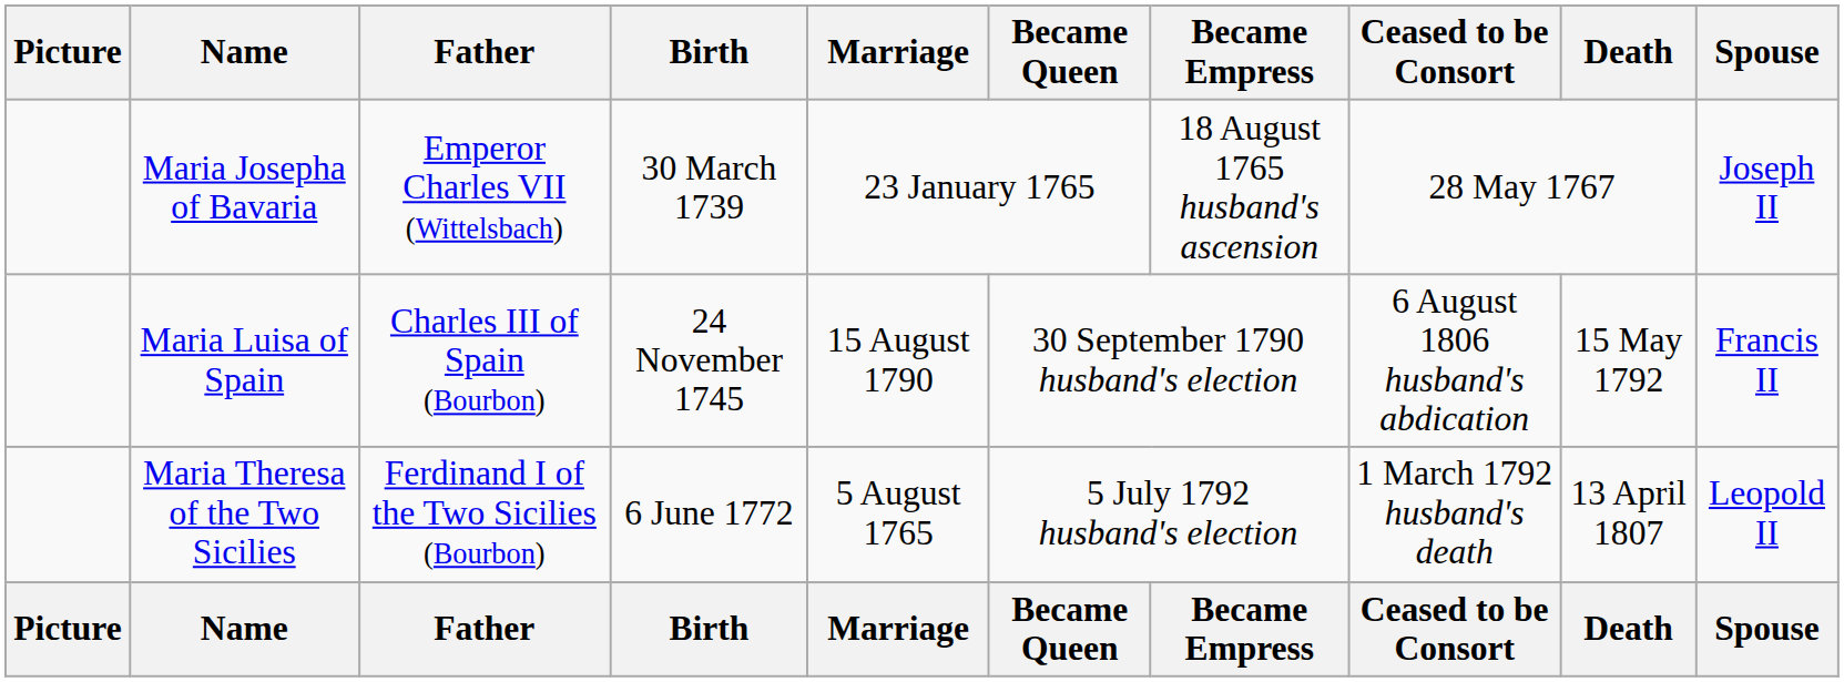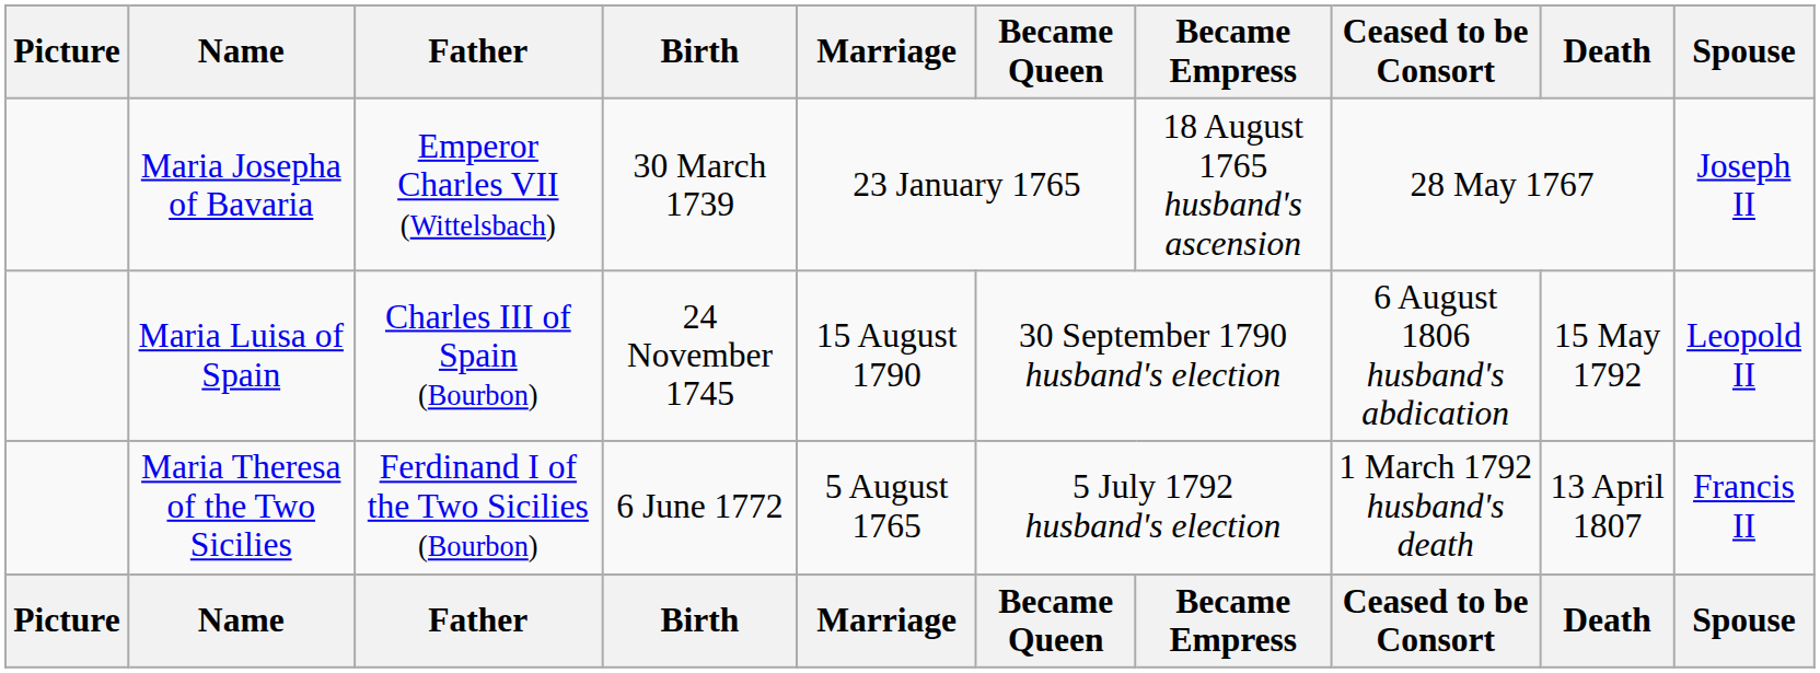Maria Luisa of Spain | Spouse: Francis II -> Leopold II
Maria Theresa of the Two Sicilies | Spouse: Leopold II -> Francis II
